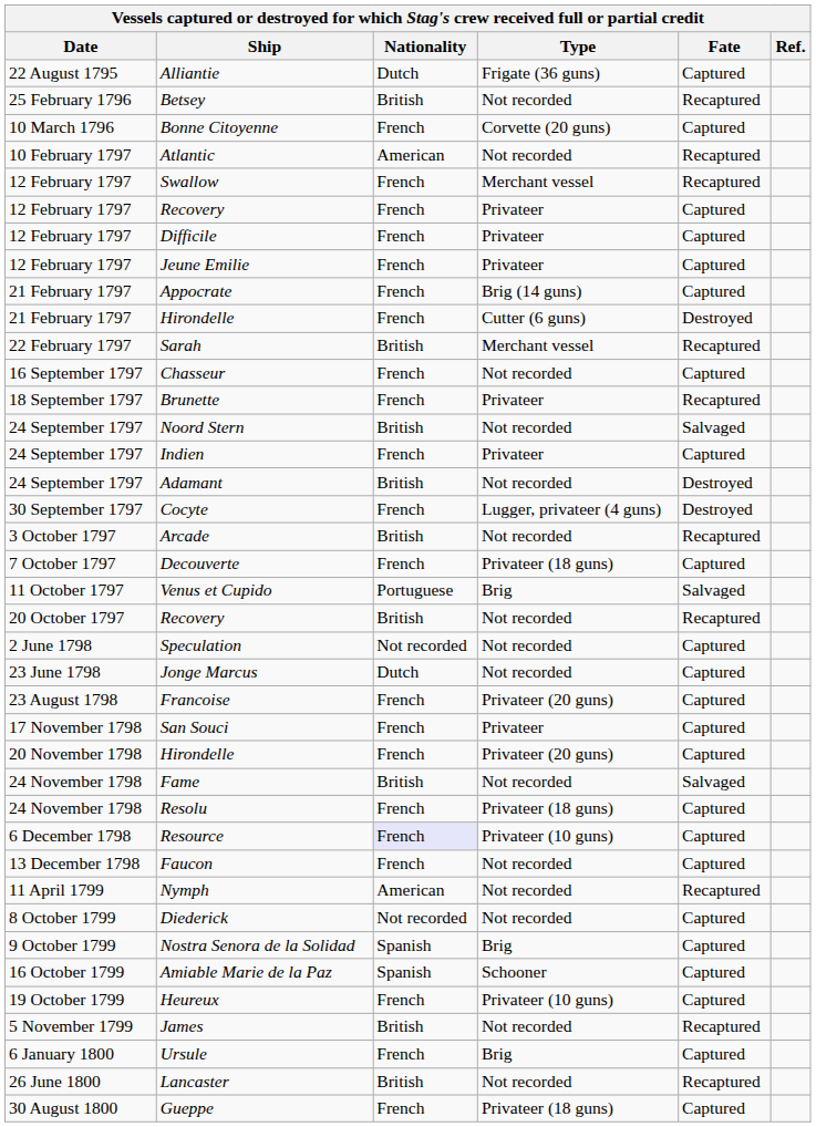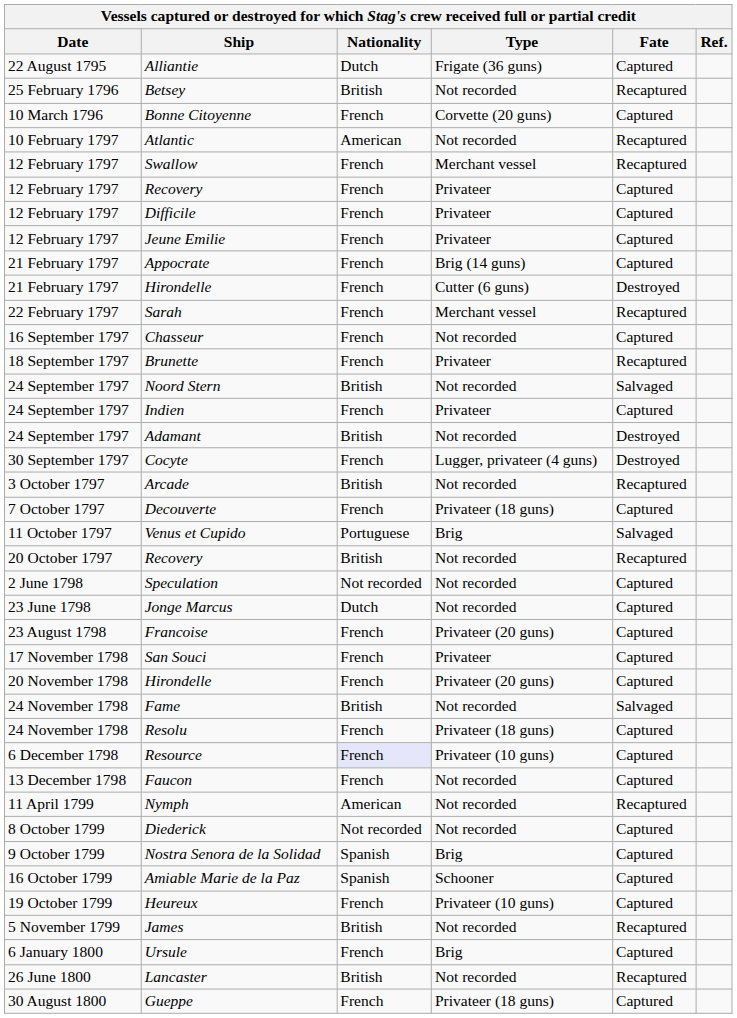Sarah | Nationality: British -> French
